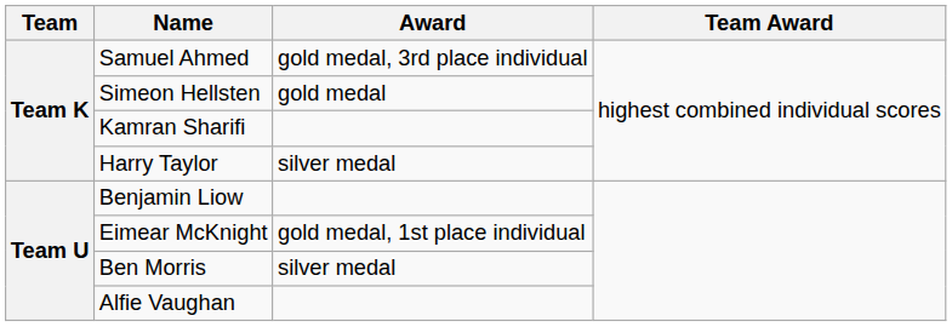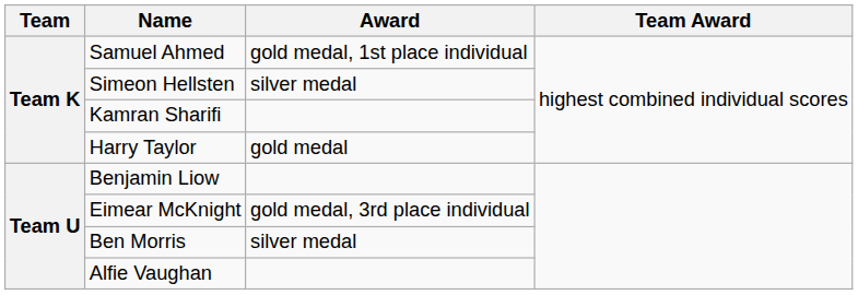Samuel Ahmed | Award: gold medal, 3rd place individual -> gold medal, 1st place individual
Simeon Hellsten | Award: gold medal -> silver medal
Harry Taylor | Award: silver medal -> gold medal
Eimear McKnight | Award: gold medal, 1st place individual -> gold medal, 3rd place individual
